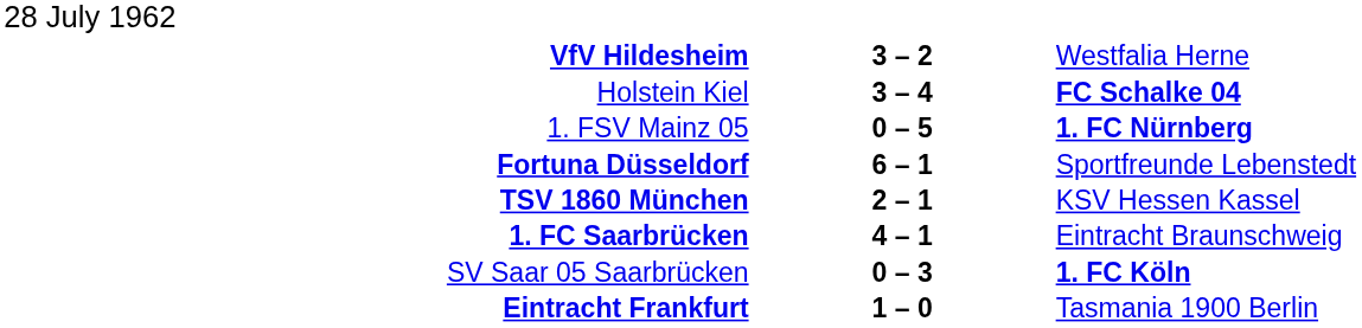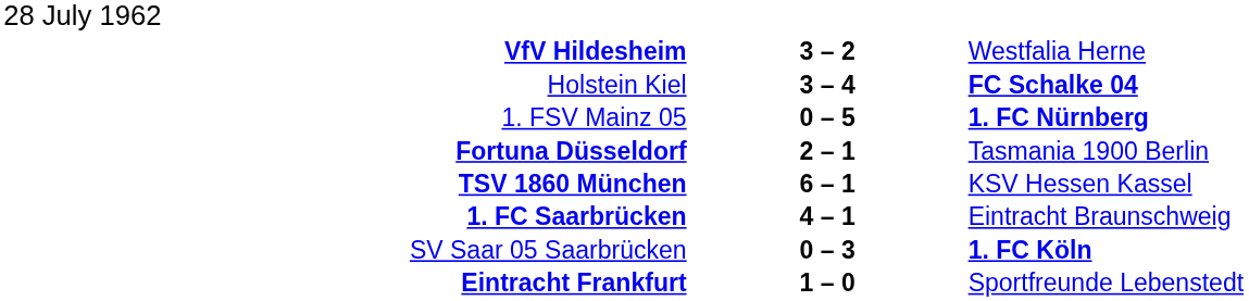Fortuna Düsseldorf | column 2: 6 – 1 -> 2 – 1
Fortuna Düsseldorf | column 3: Sportfreunde Lebenstedt -> Tasmania 1900 Berlin
TSV 1860 München | column 2: 2 – 1 -> 6 – 1
Eintracht Frankfurt | column 3: Tasmania 1900 Berlin -> Sportfreunde Lebenstedt
